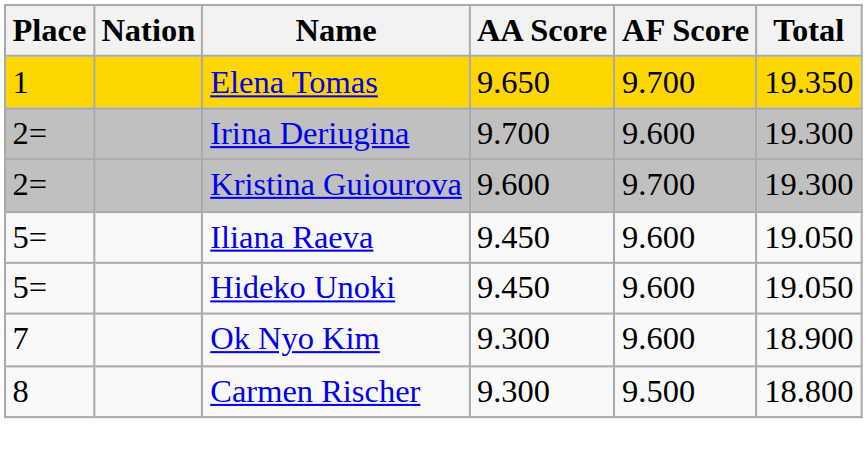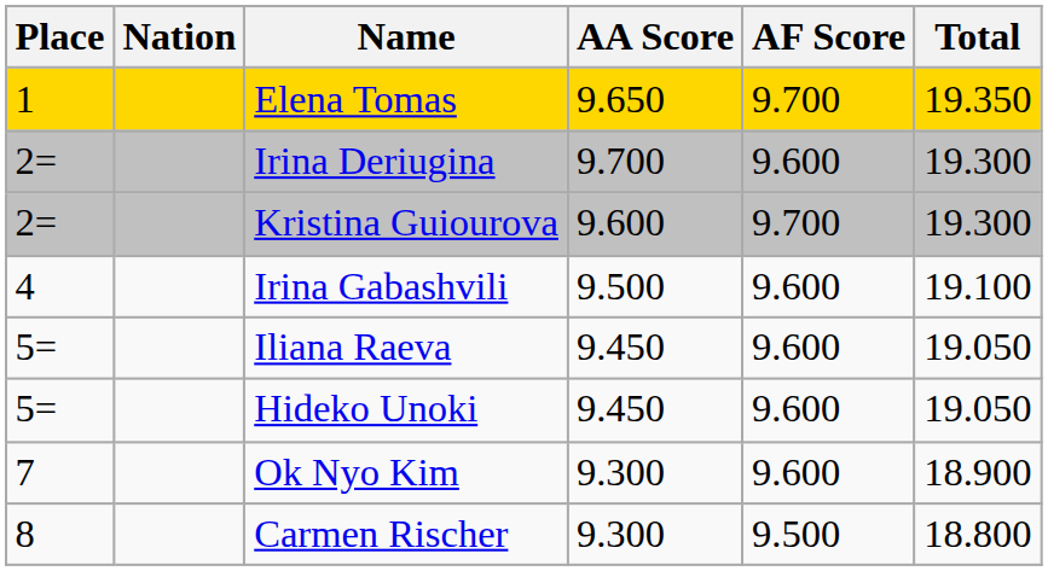+ row: 4 | Irina Gabashvili | 9.500 | 9.600 | 19.100
